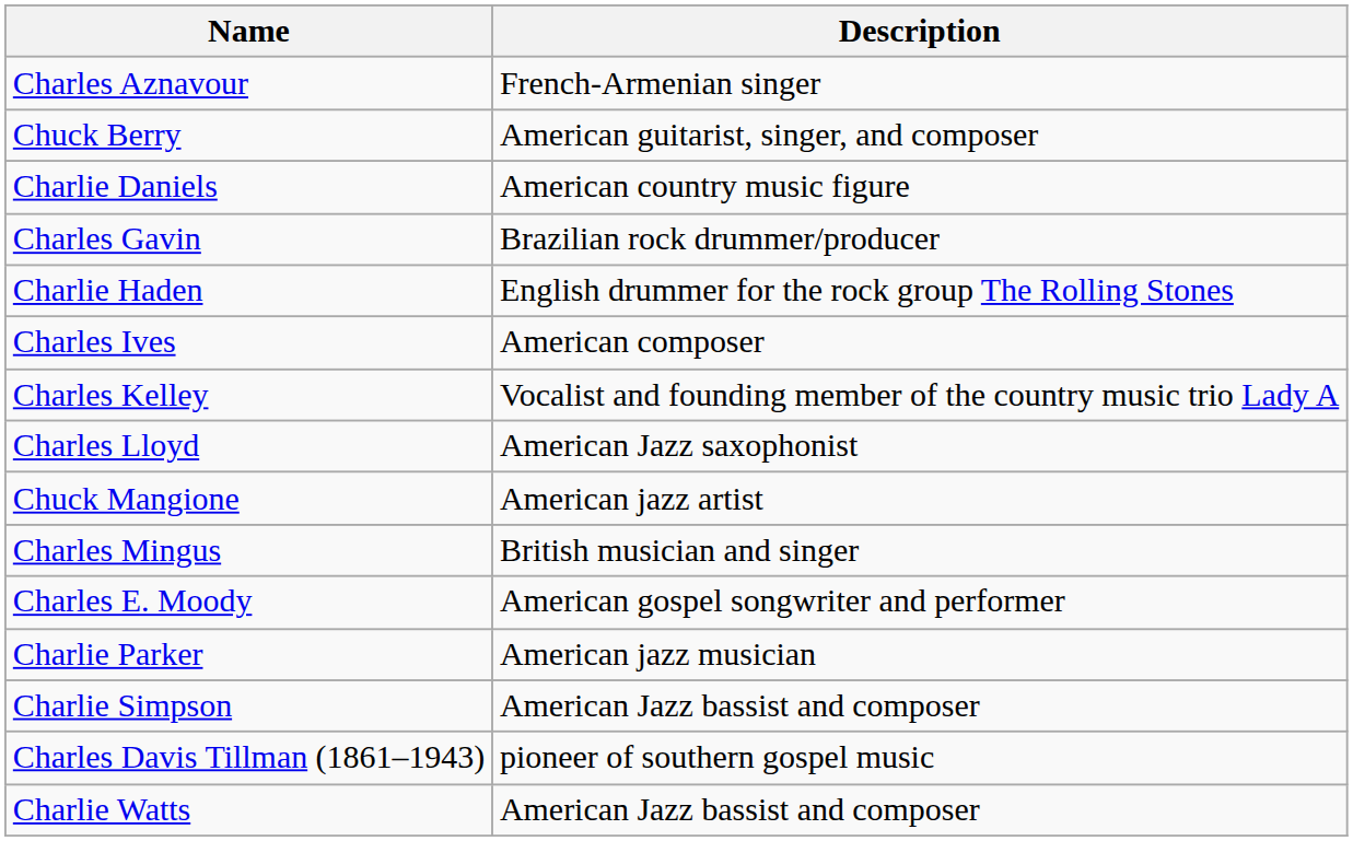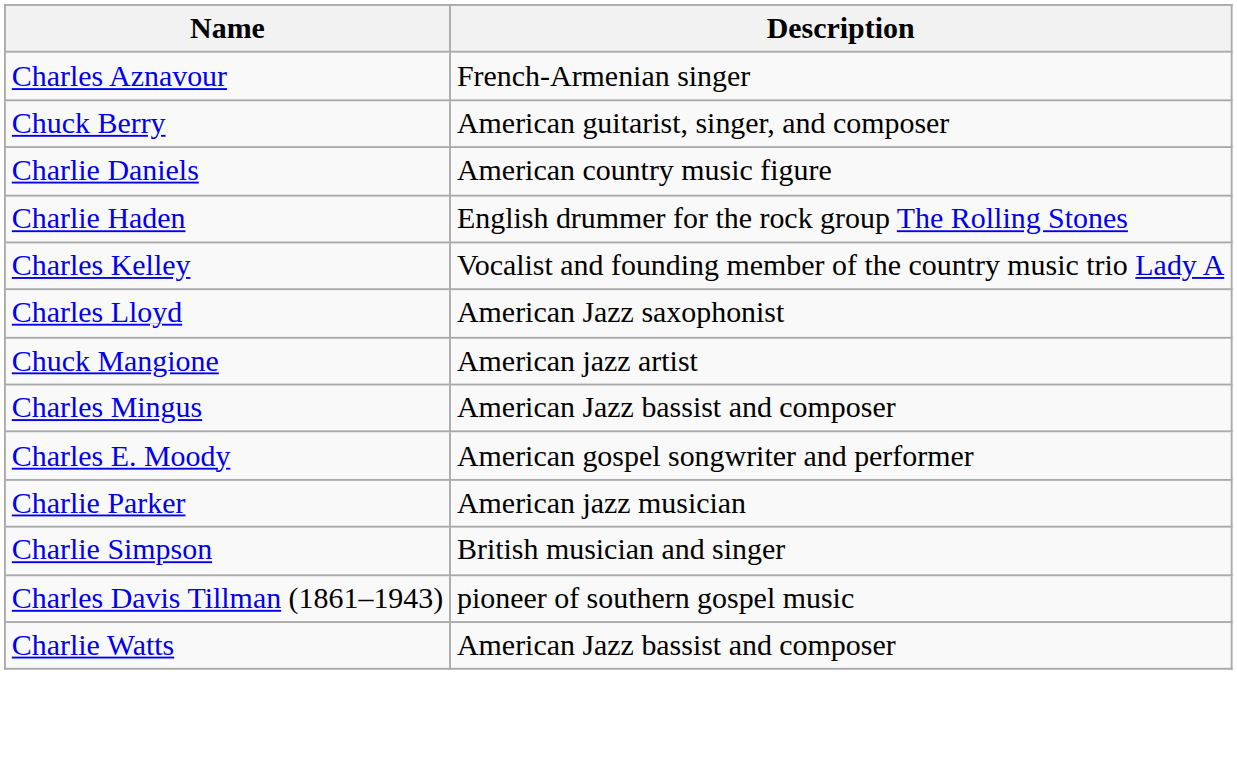- row: Charles Gavin | Brazilian rock drummer/producer
- row: Charles Ives | American composer
Charles Mingus | Description: British musician and singer -> American Jazz bassist and composer
Charlie Simpson | Description: American Jazz bassist and composer -> British musician and singer
